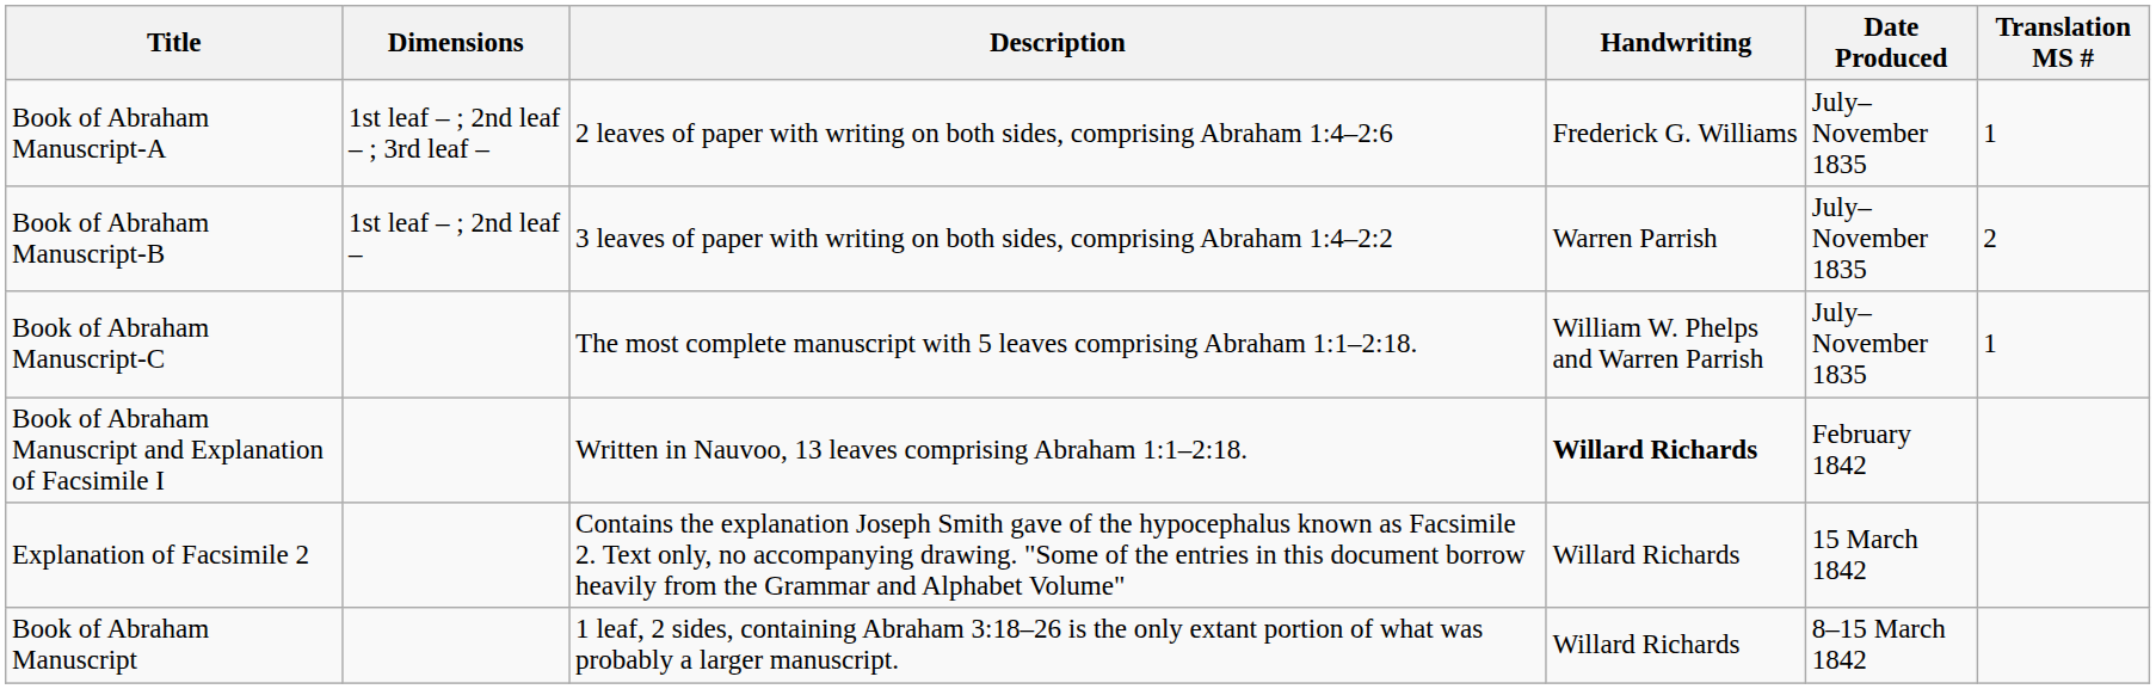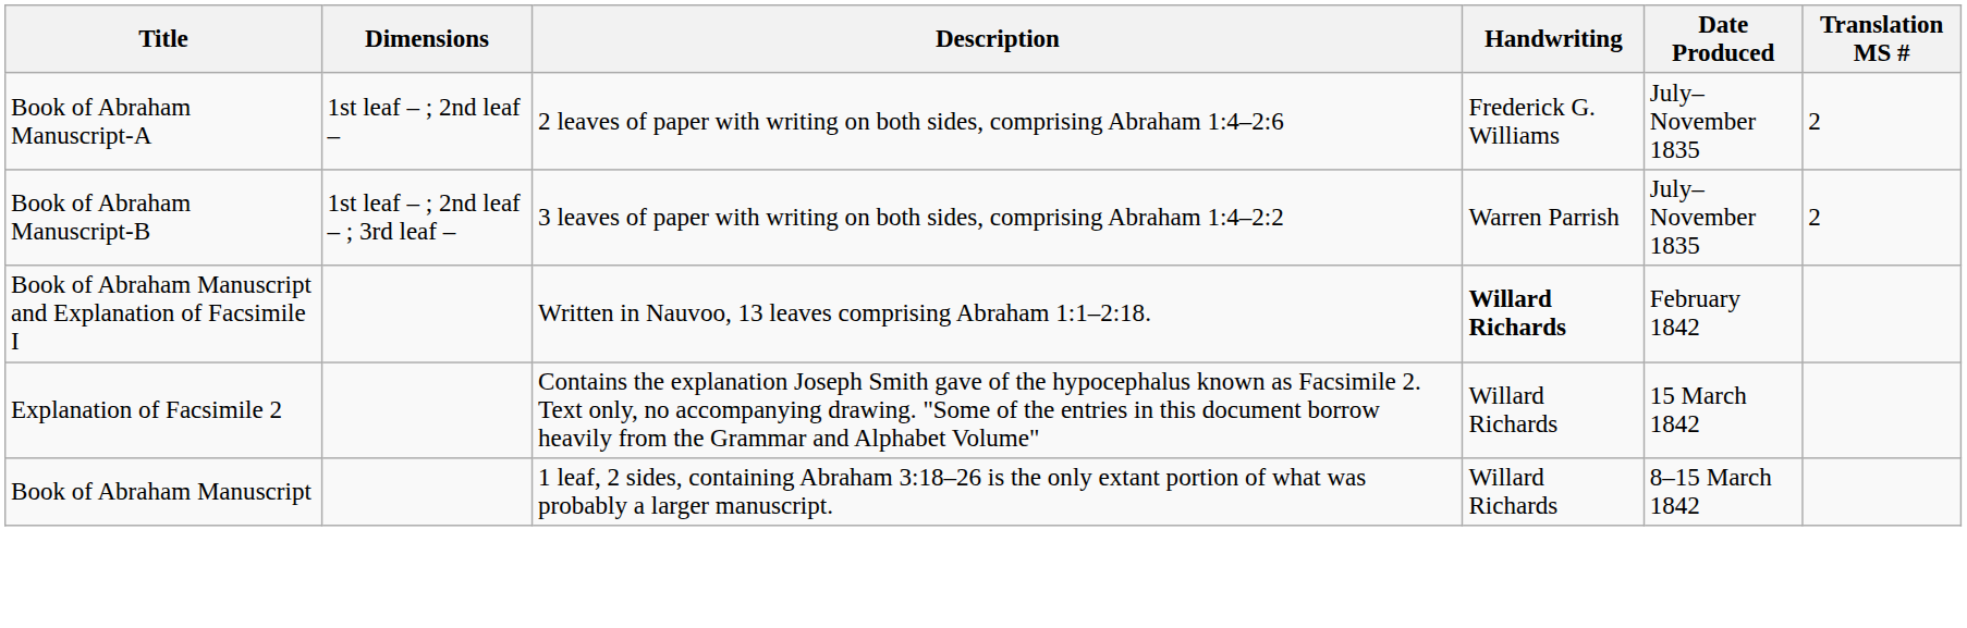Book of Abraham Manuscript-A | Dimensions: 1st leaf – ; 2nd leaf – ; 3rd leaf – -> 1st leaf – ; 2nd leaf –
Book of Abraham Manuscript-A | Translation MS #: 1 -> 2
Book of Abraham Manuscript-B | Dimensions: 1st leaf – ; 2nd leaf – -> 1st leaf – ; 2nd leaf – ; 3rd leaf –
- row: Book of Abraham Manuscript-C | The most complete manuscript with 5 leaves comprising Abraham 1:1–2:18. | William W. Phelps and Warren Parrish | July–November 1835 | 1
